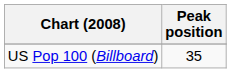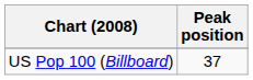US Pop 100 (Billboard) | Peak position: 35 -> 37
